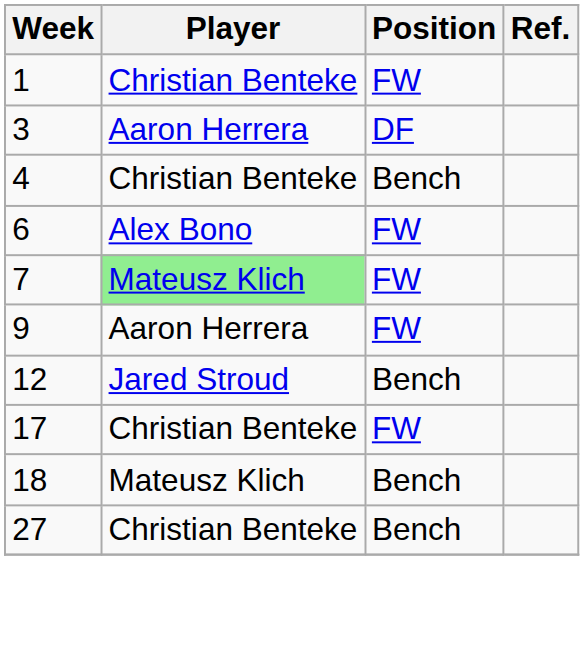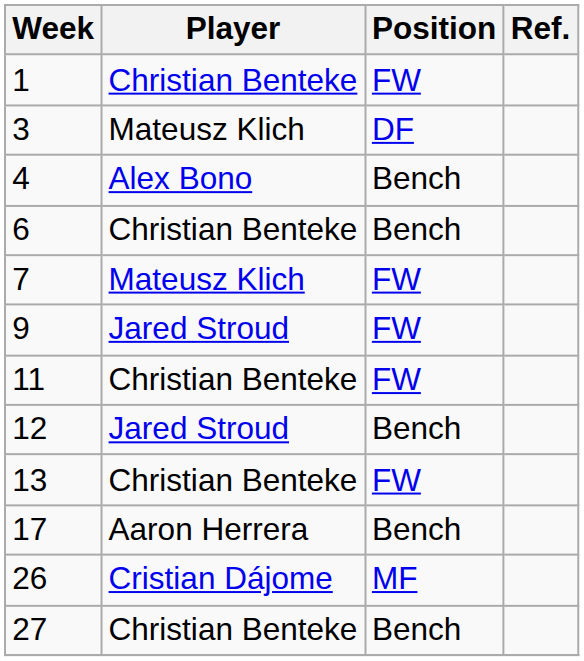3 | Player: Aaron Herrera -> Mateusz Klich
4 | Player: Christian Benteke -> Alex Bono
6 | Player: Alex Bono -> Christian Benteke
6 | Position: FW -> Bench
7 | Player: lightgreen background -> no background
9 | Player: Aaron Herrera -> Jared Stroud
+ row: 11 | Christian Benteke | FW
+ row: 13 | Christian Benteke | FW
17 | Player: Christian Benteke -> Aaron Herrera
17 | Position: FW -> Bench
- row: 18 | Mateusz Klich | Bench
+ row: 26 | Cristian Dájome | MF
